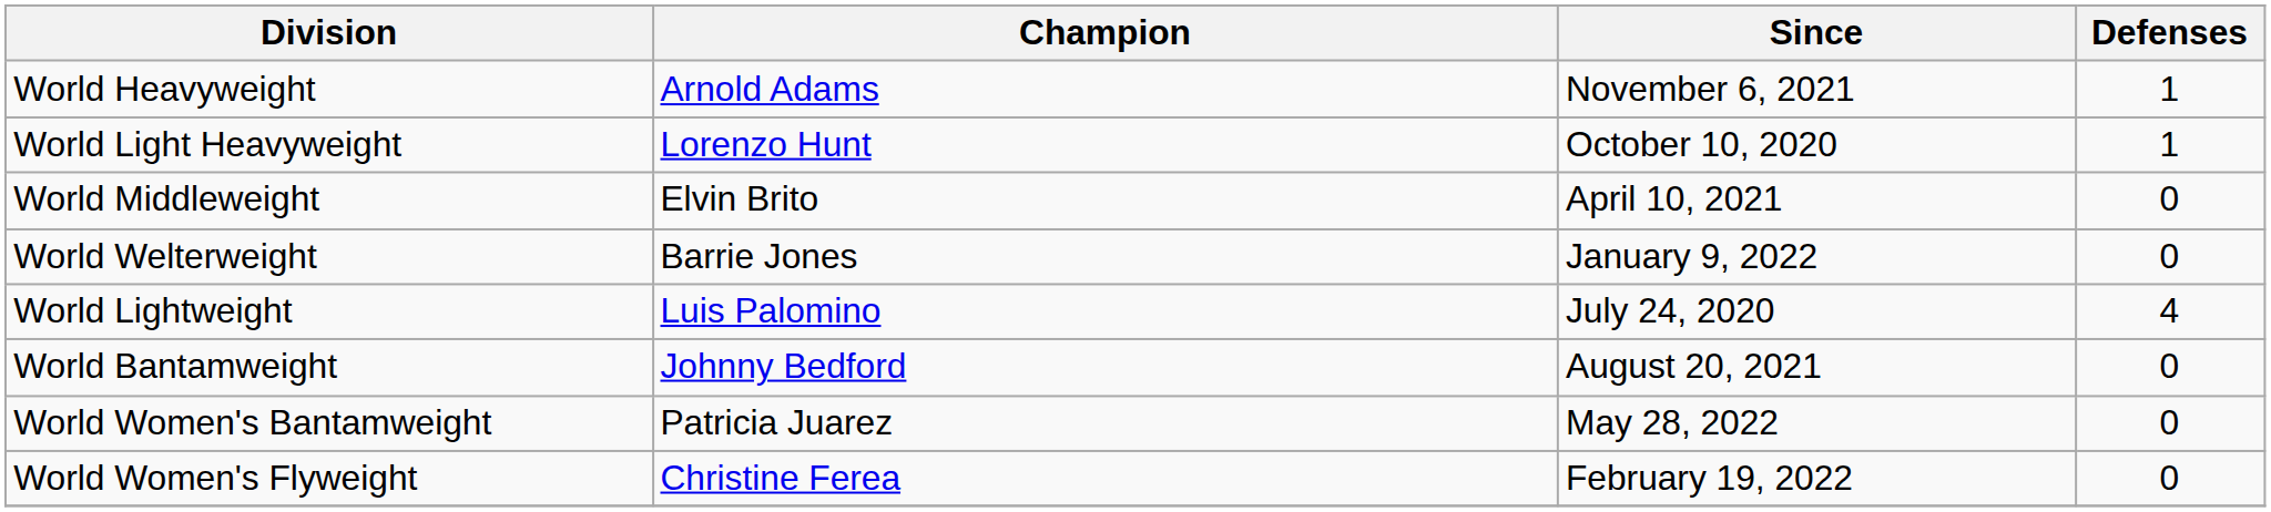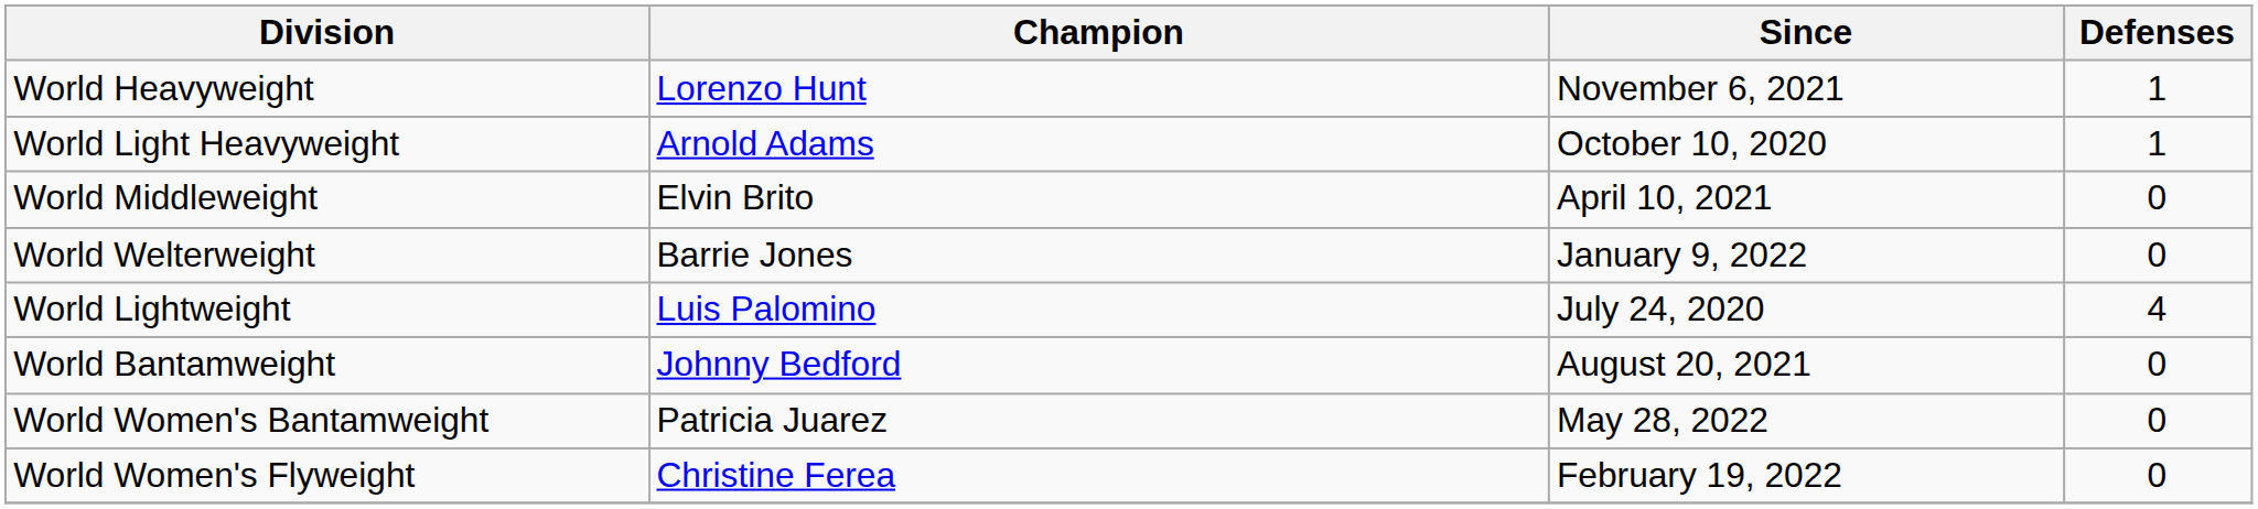World Heavyweight | Champion: Arnold Adams -> Lorenzo Hunt
World Light Heavyweight | Champion: Lorenzo Hunt -> Arnold Adams
